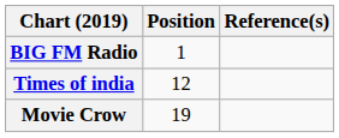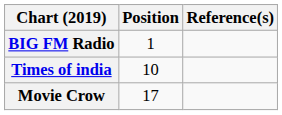Times of india | Position: 12 -> 10
Movie Crow | Position: 19 -> 17
